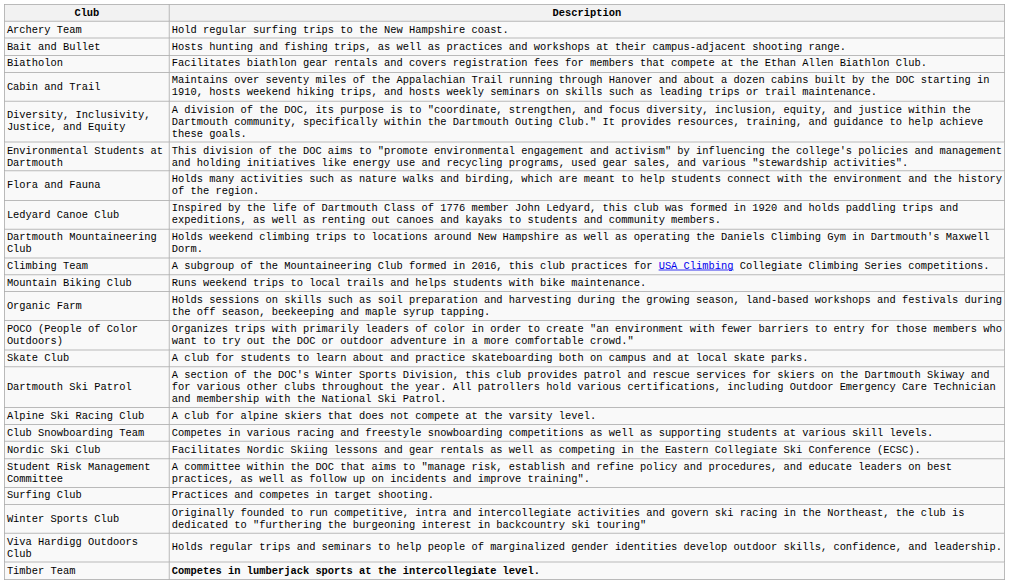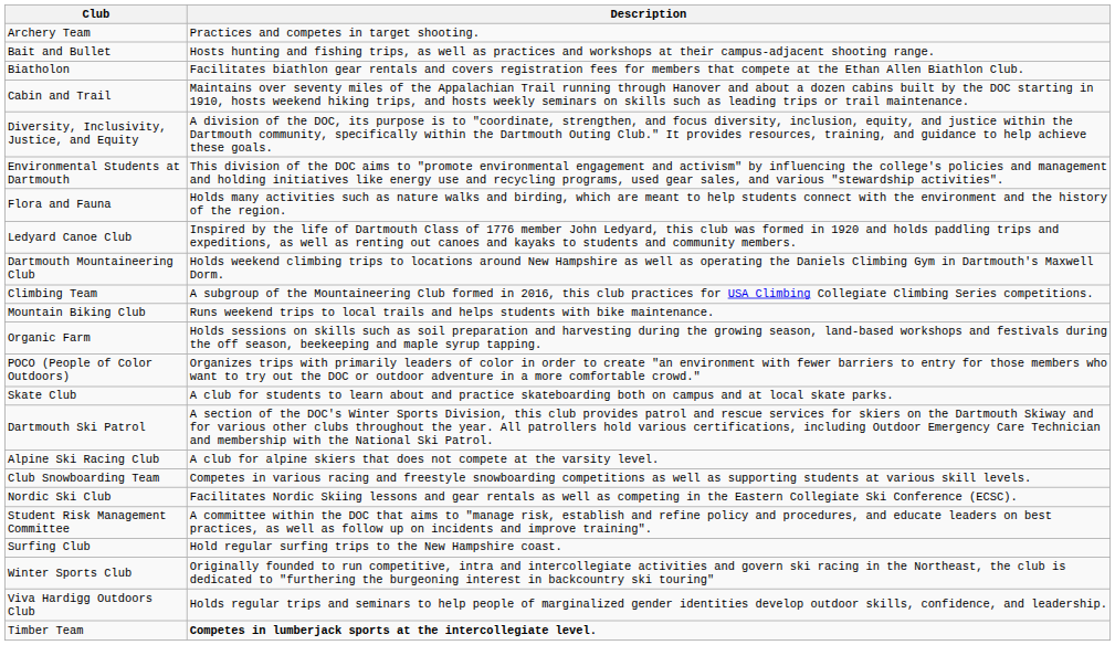Archery Team | Description: Hold regular surfing trips to the New Hampshire coast. -> Practices and competes in target shooting.
Surfing Club | Description: Practices and competes in target shooting. -> Hold regular surfing trips to the New Hampshire coast.
